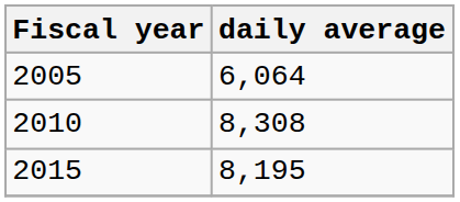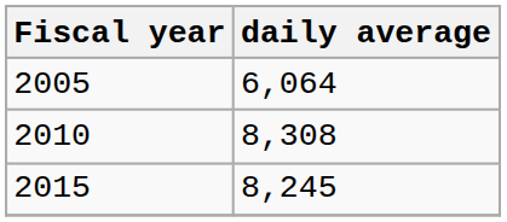2015 | daily average: 8,195 -> 8,245
